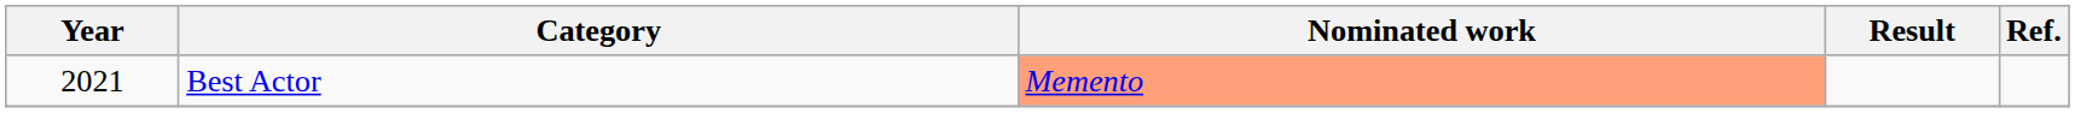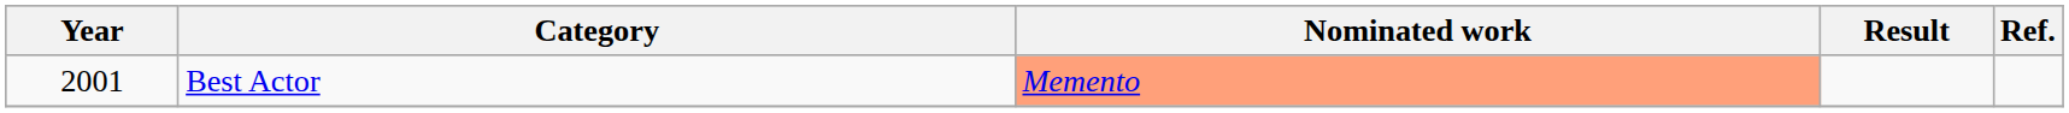Best Actor | Year: 2021 -> 2001
